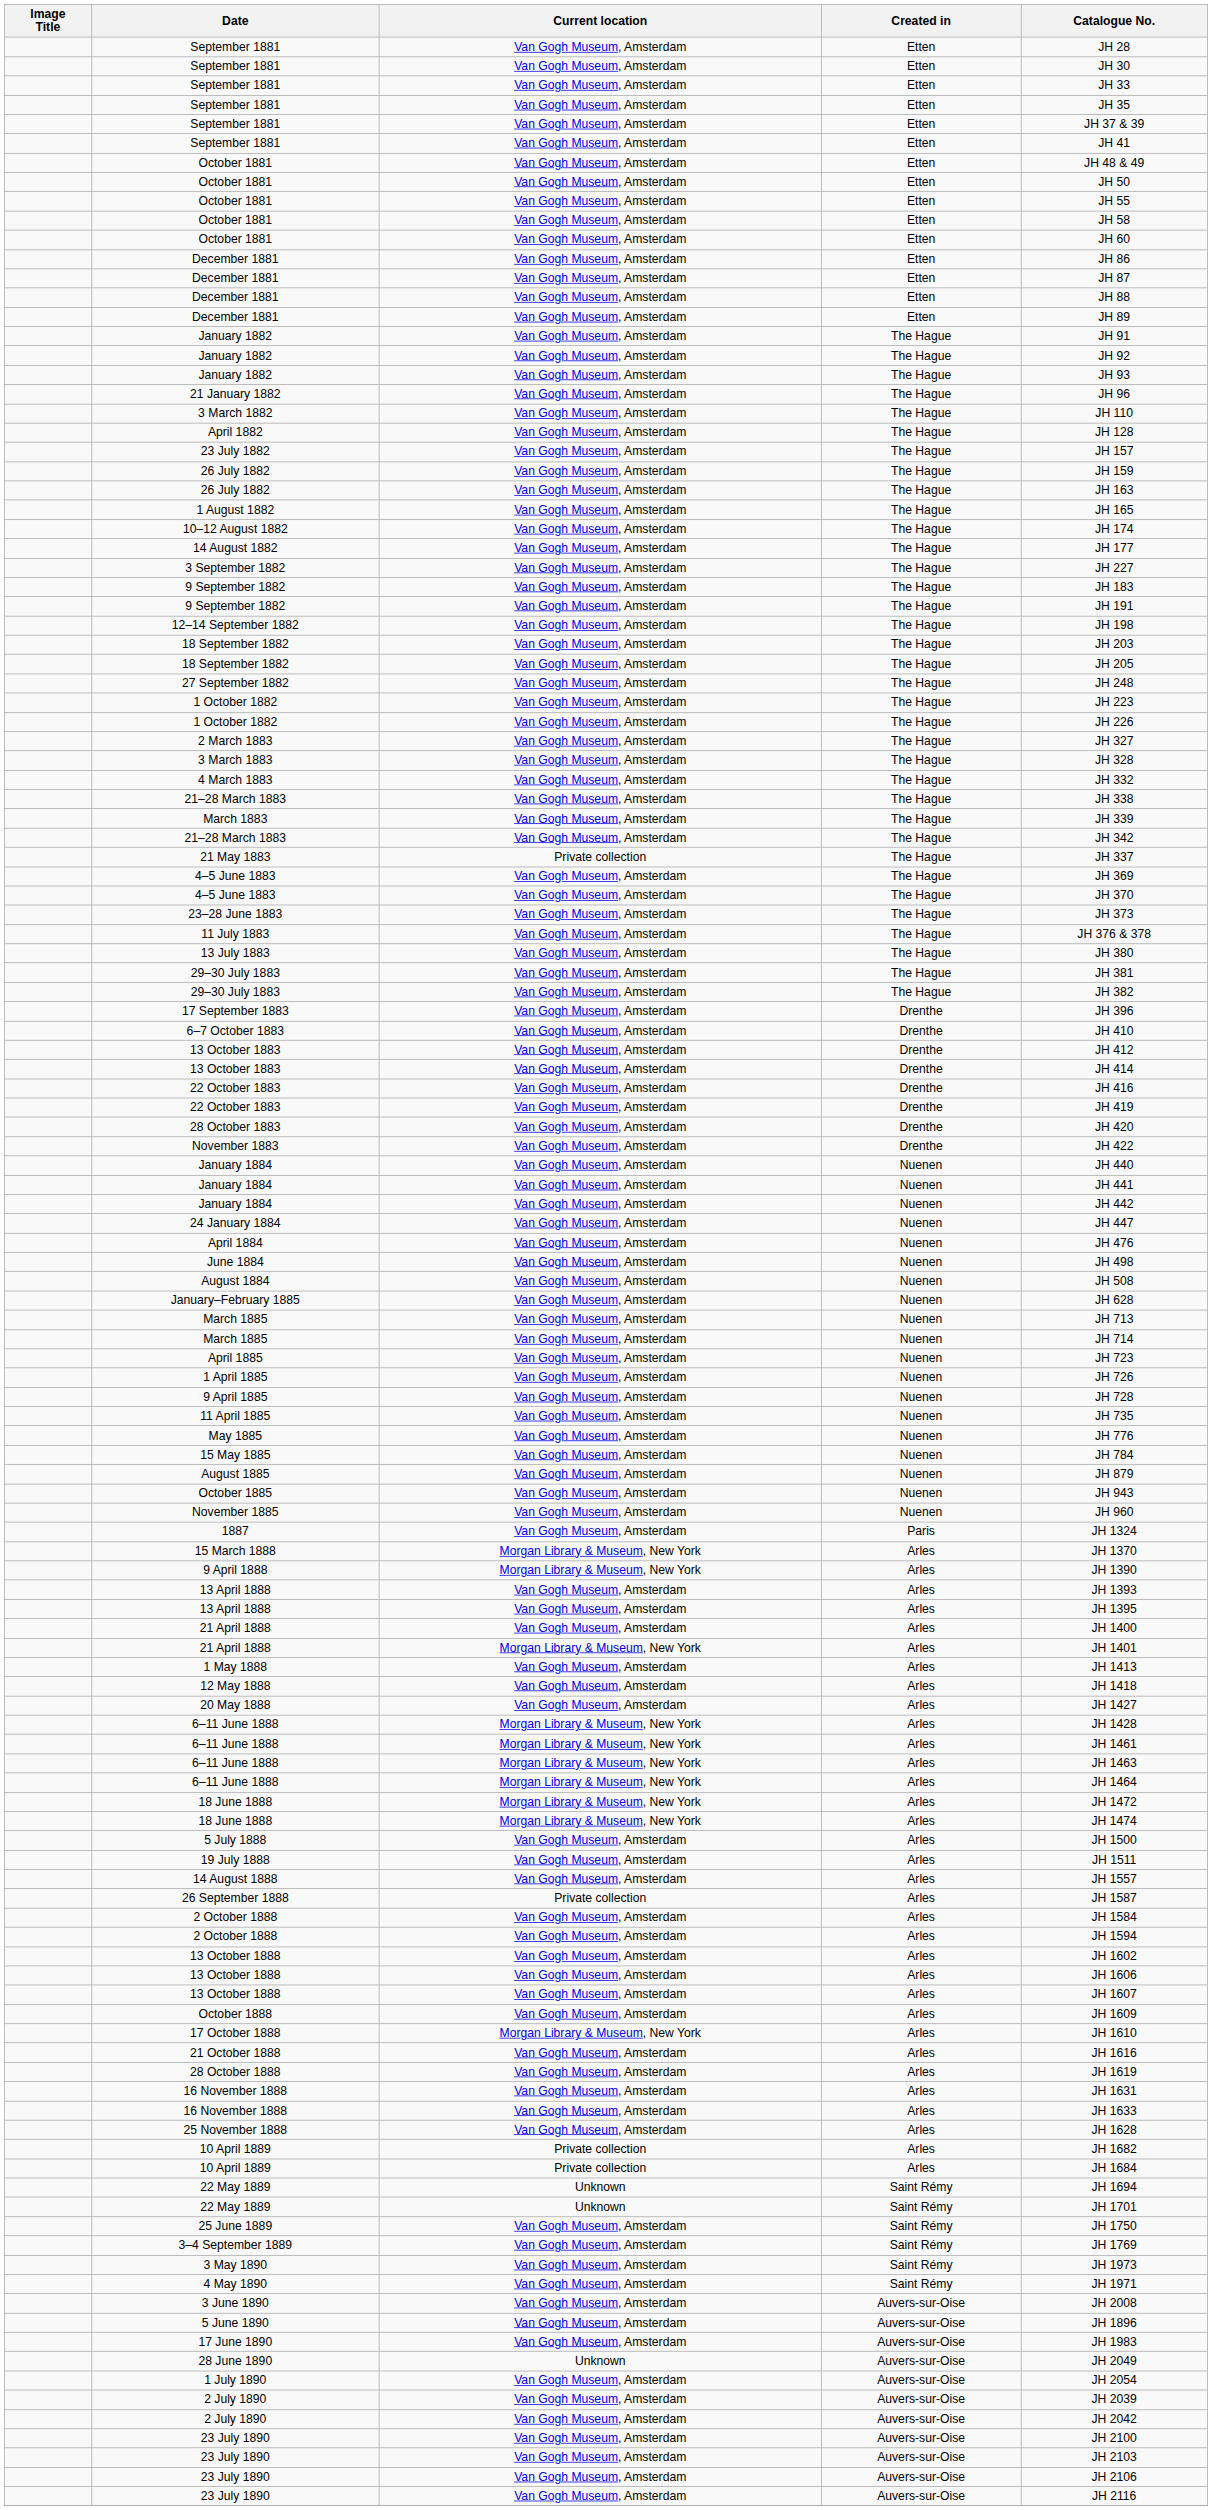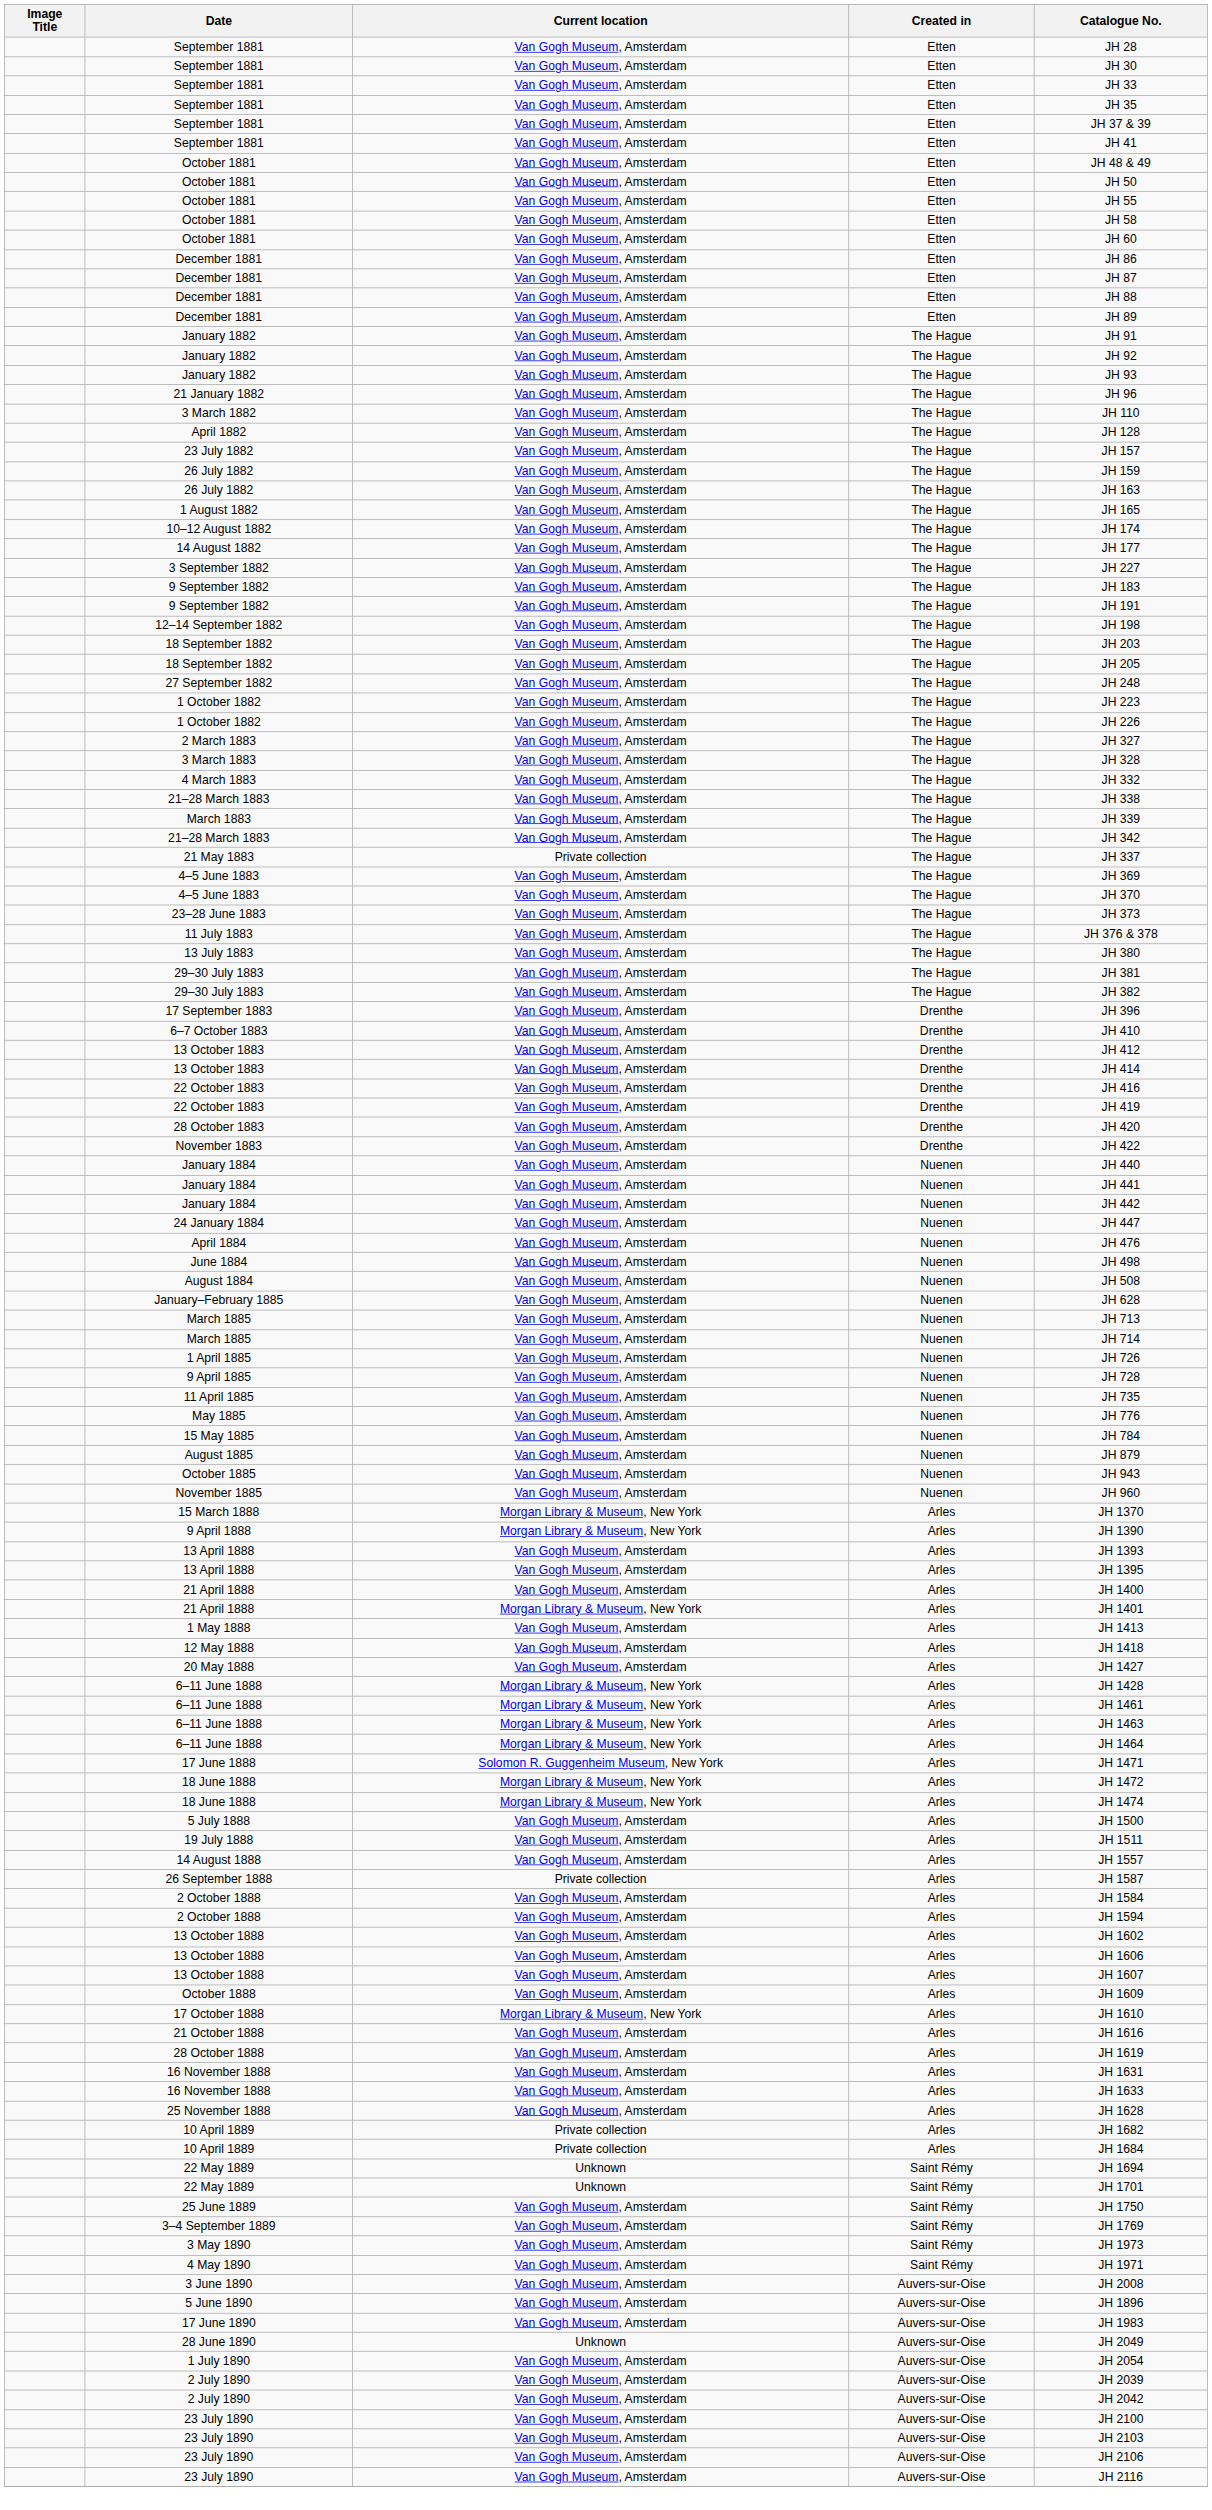- row: April 1885 | Van Gogh Museum, Amsterdam | Nuenen | JH 723
- row: 1887 | Van Gogh Museum, Amsterdam | Paris | JH 1324
+ row: 17 June 1888 | Solomon R. Guggenheim Museum, New York | Arles | JH 1471
